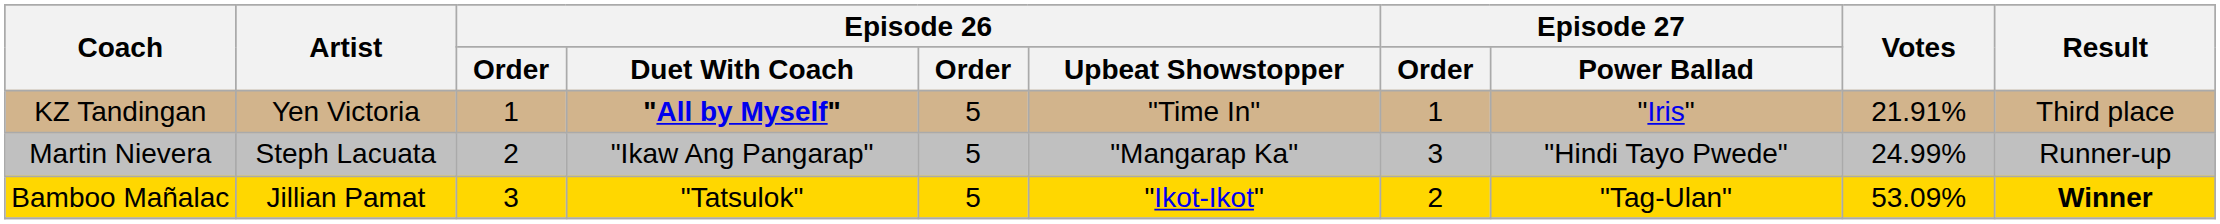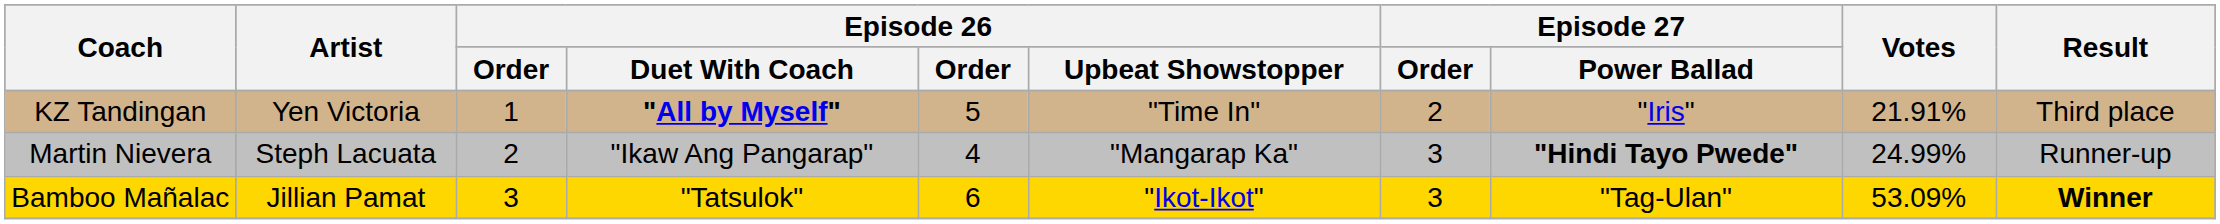KZ Tandingan | Episode 27 / Order: 1 -> 2
Martin Nievera | column 5: 5 -> 4
Martin Nievera | Episode 27 / Power Ballad: normal -> bold
Bamboo Mañalac | column 5: 5 -> 6
Bamboo Mañalac | Episode 27 / Order: 2 -> 3
